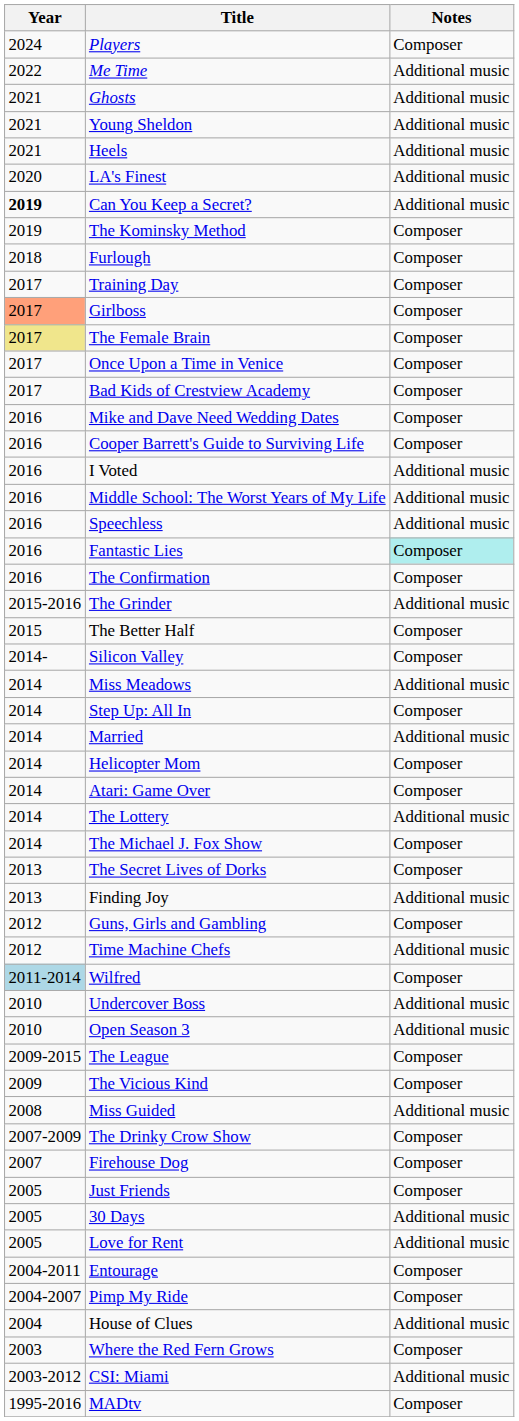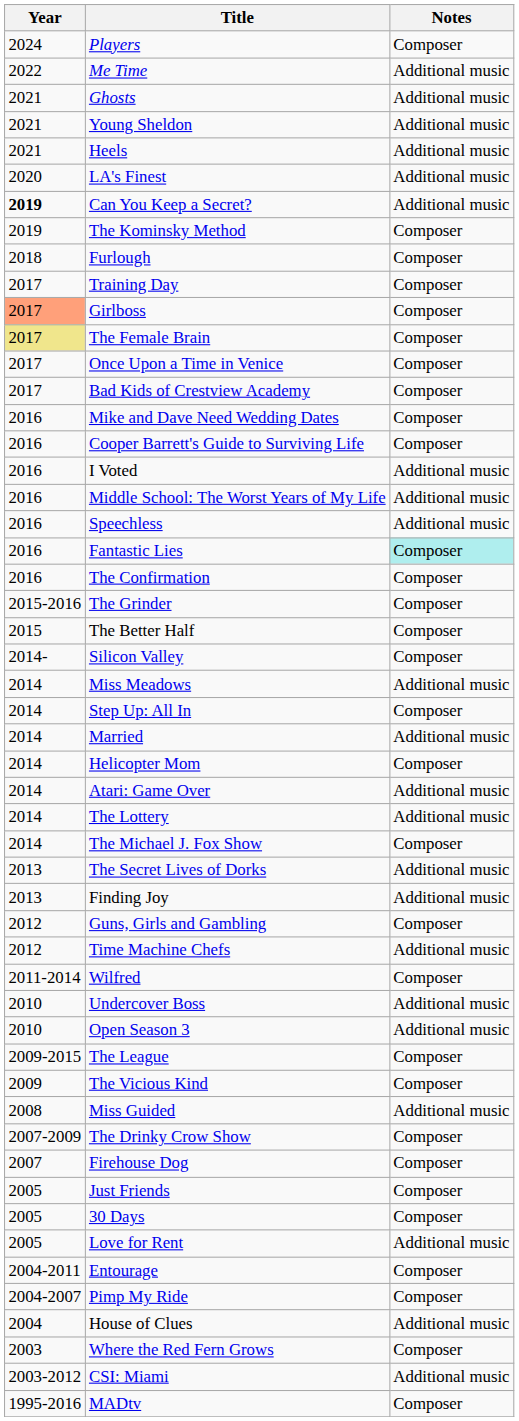The Grinder | Notes: Additional music -> Composer
Atari: Game Over | Notes: Composer -> Additional music
The Secret Lives of Dorks | Notes: Composer -> Additional music
Wilfred | Year: lightblue background -> no background
30 Days | Notes: Additional music -> Composer
